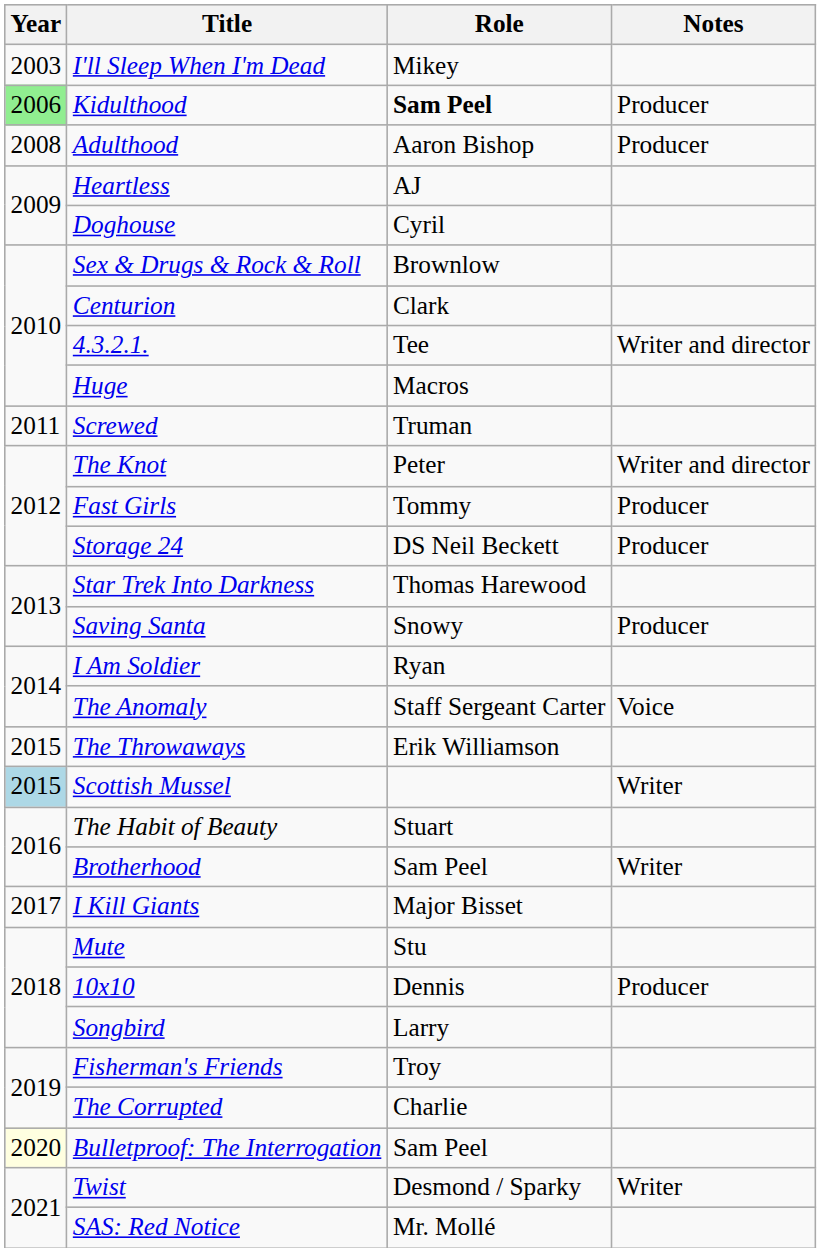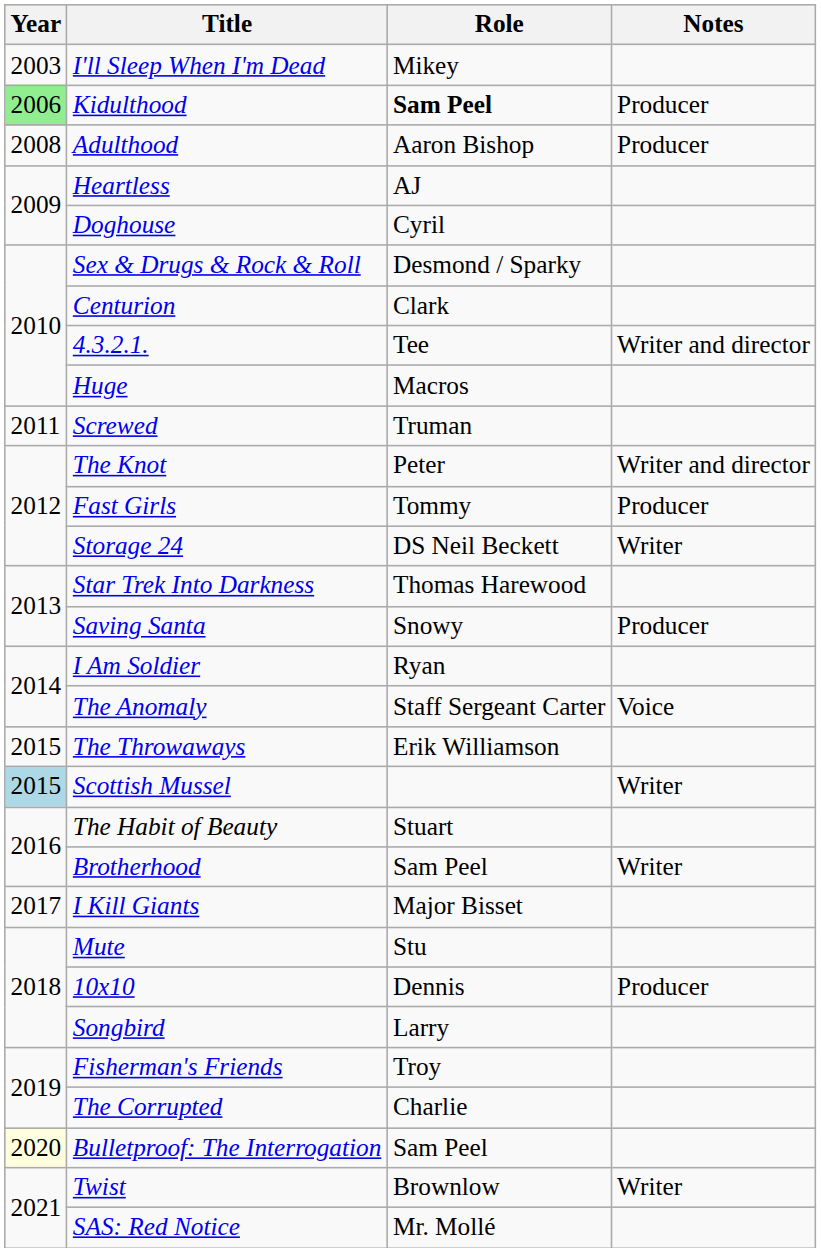Sex & Drugs & Rock & Roll | Role: Brownlow -> Desmond / Sparky
Storage 24 | Notes: Producer -> Writer
Twist | Role: Desmond / Sparky -> Brownlow
